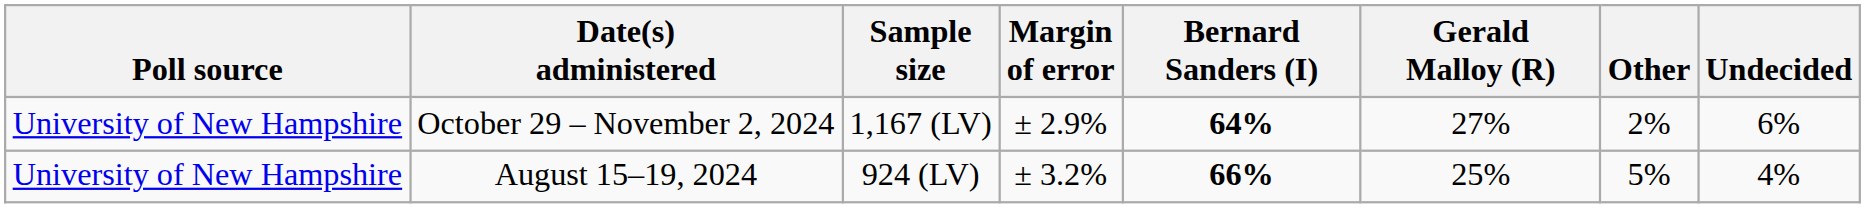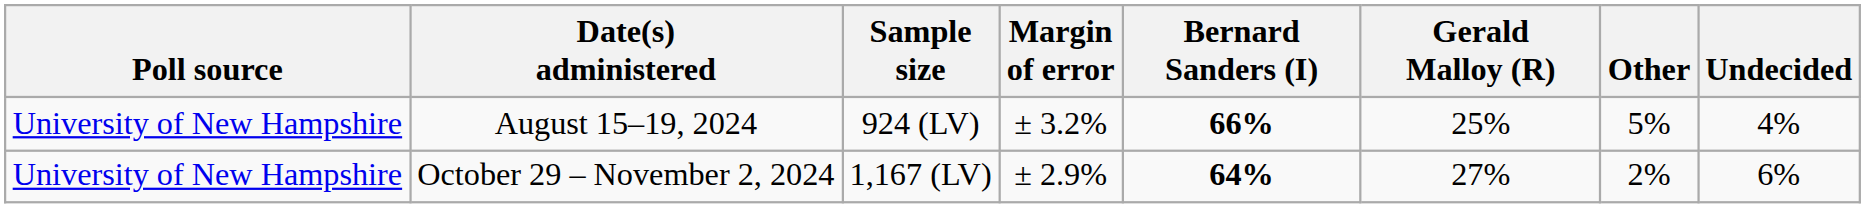rows swapped: October 29 – November 2, 2024 <-> August 15–19, 2024
